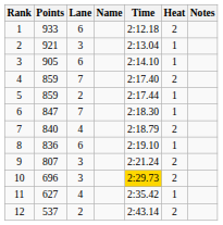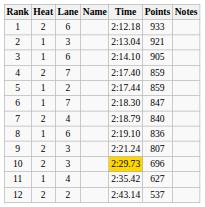columns swapped: Heat <-> Points
